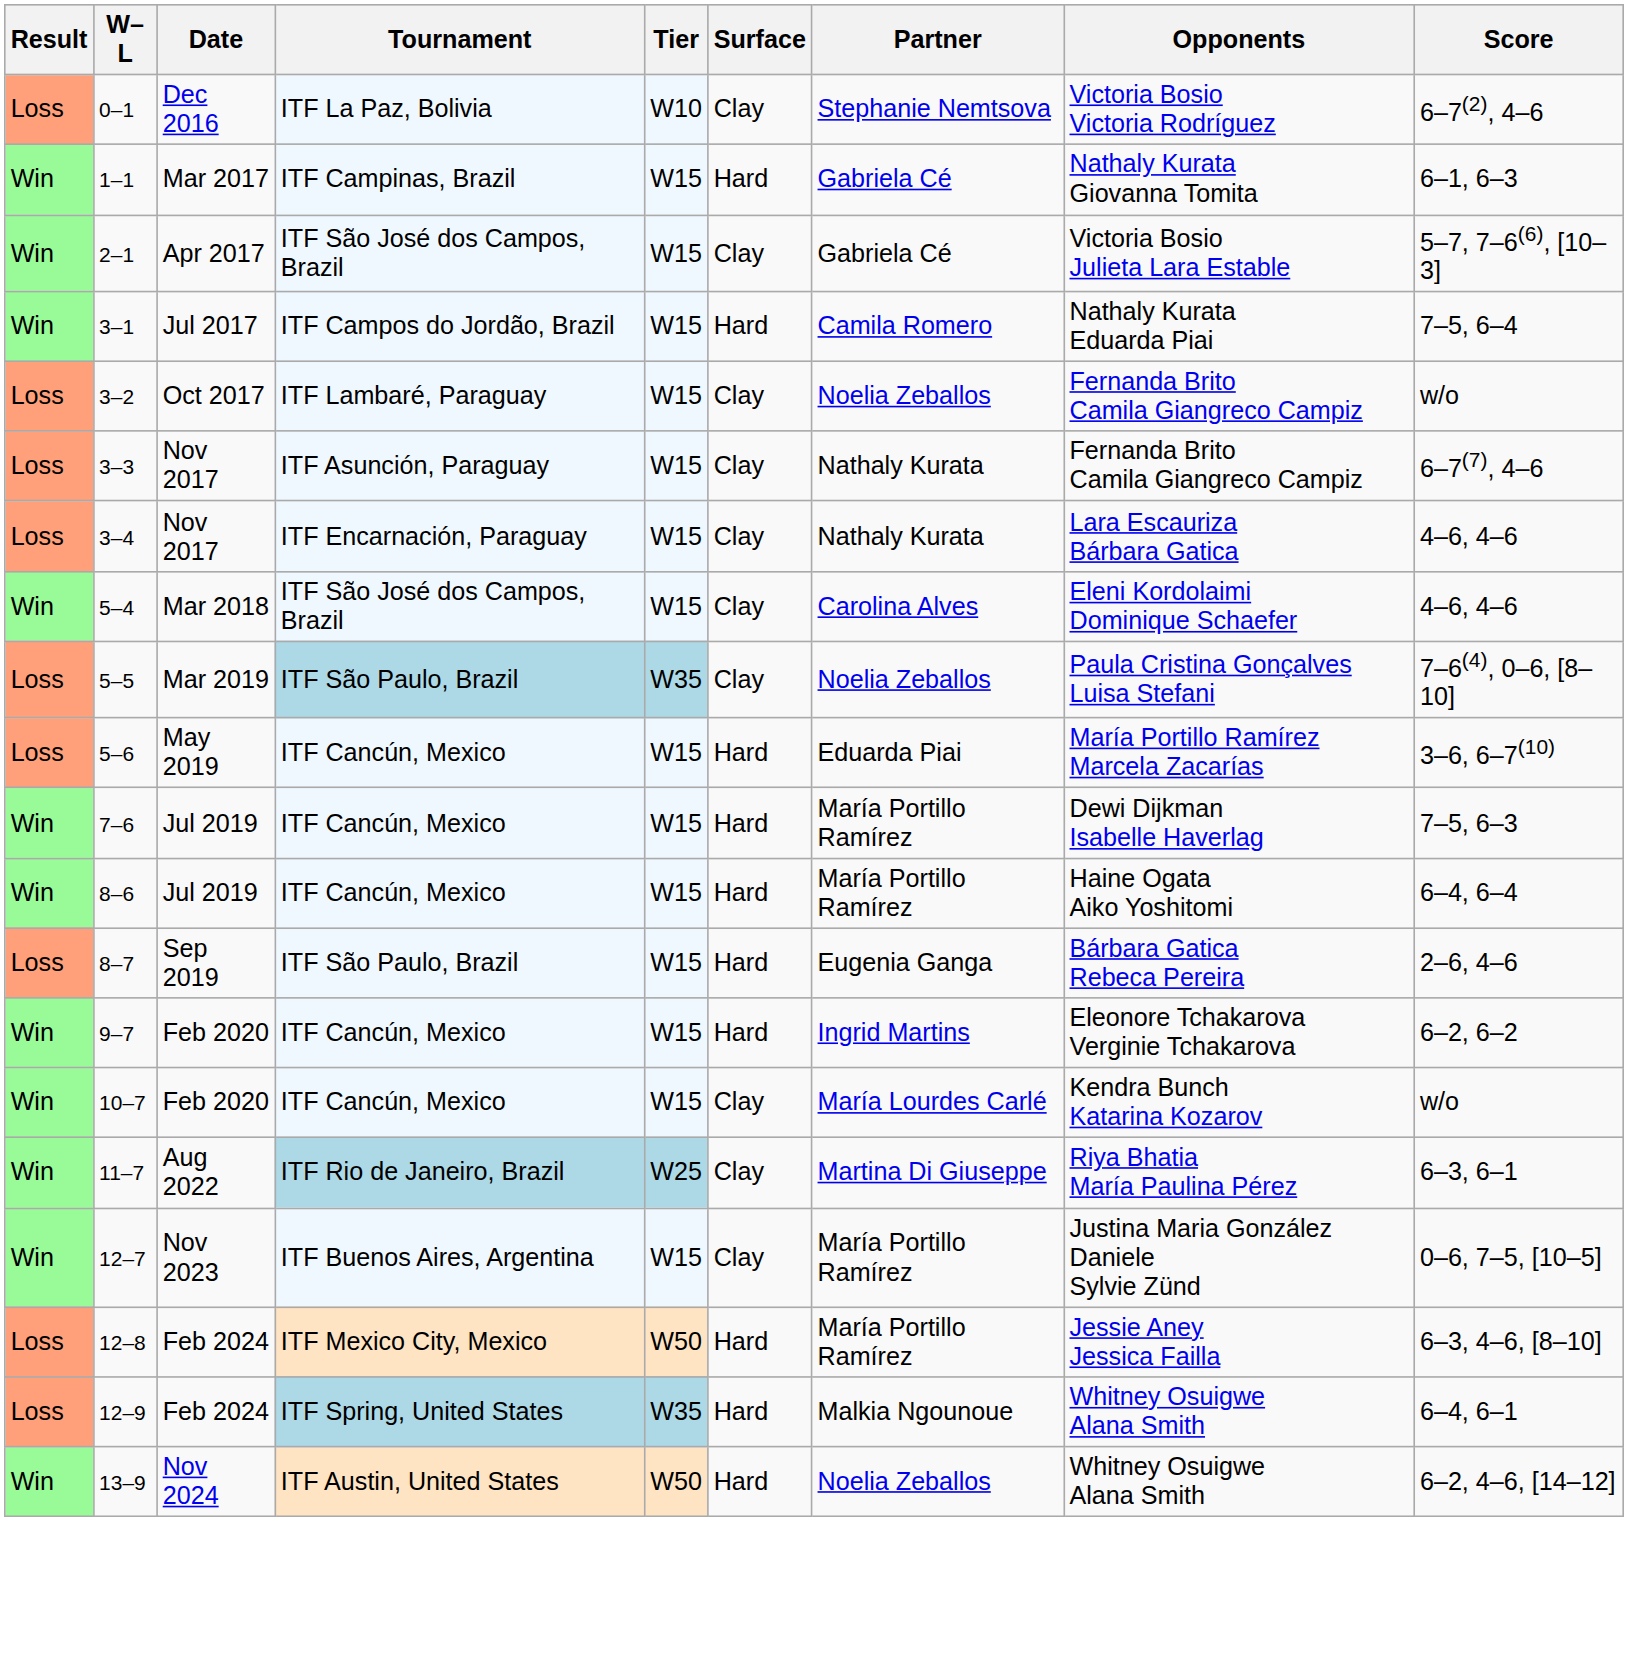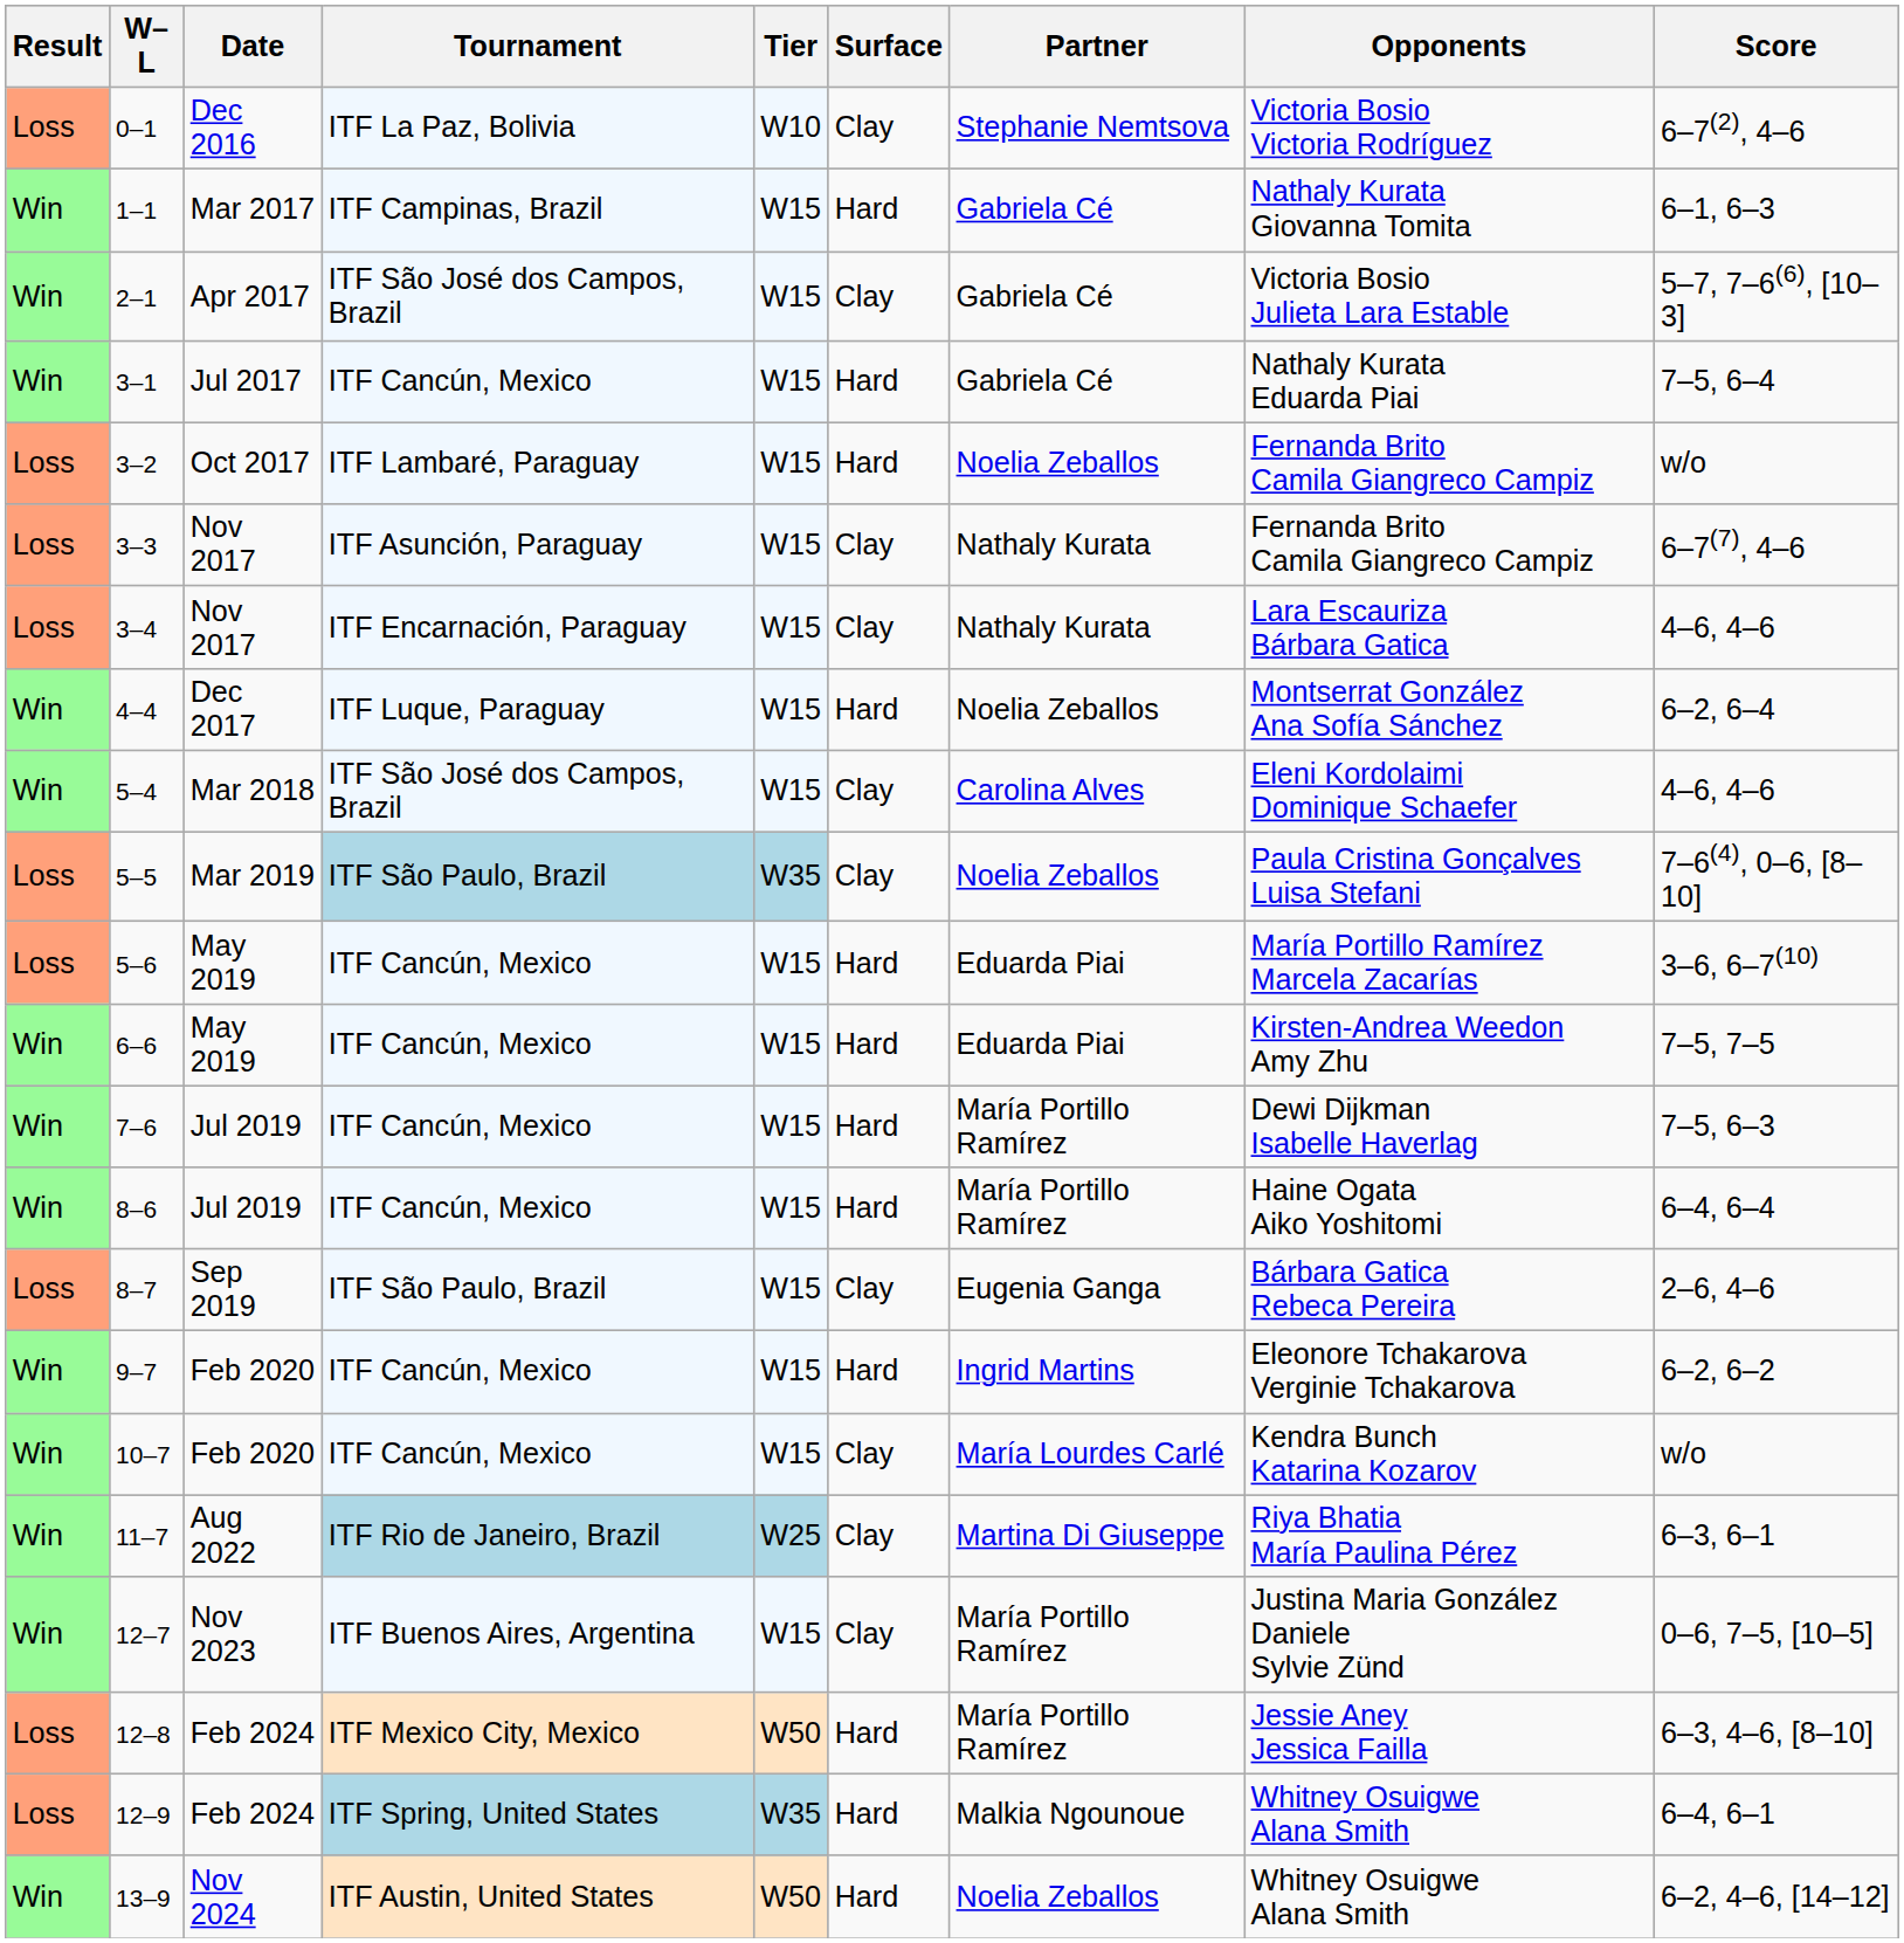3–1 | Tournament: ITF Campos do Jordão, Brazil -> ITF Cancún, Mexico
3–1 | Partner: Camila Romero -> Gabriela Cé
3–2 | Surface: Clay -> Hard
+ row: Win | 4–4 | Dec 2017 | ITF Luque, Paraguay | W15 | Hard | Noelia Zeballos | Montserrat González Ana Sofía Sánchez | 6–2, 6–4
+ row: Win | 6–6 | May 2019 | ITF Cancún, Mexico | W15 | Hard | Eduarda Piai | Kirsten-Andrea Weedon Amy Zhu | 7–5, 7–5
8–7 | Surface: Hard -> Clay
